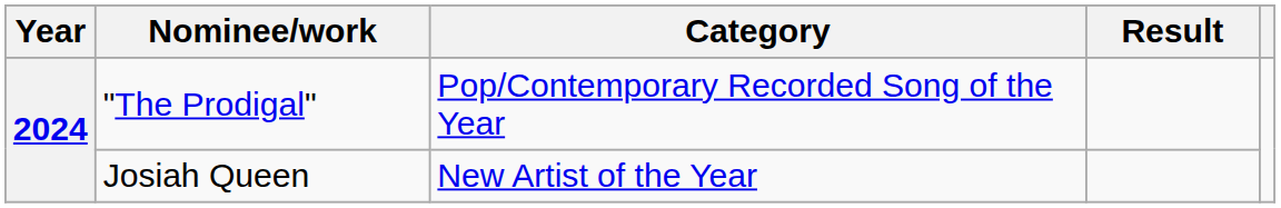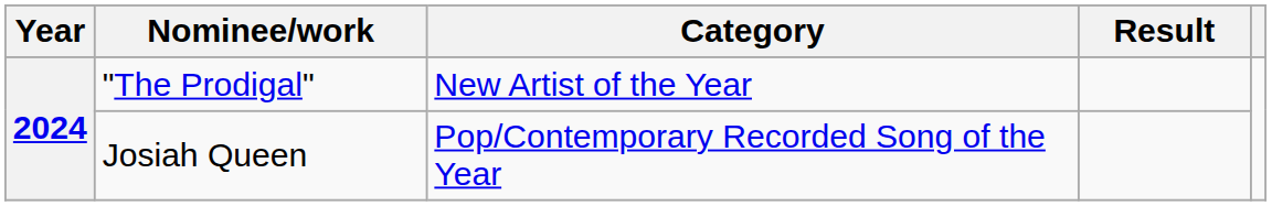"The Prodigal" | Category: Pop/Contemporary Recorded Song of the Year -> New Artist of the Year
Josiah Queen | Category: New Artist of the Year -> Pop/Contemporary Recorded Song of the Year
